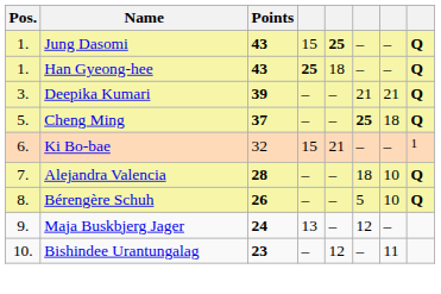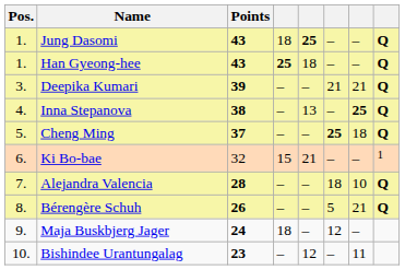Jung Dasomi | column 4: 15 -> 18
+ row: 4. | Inna Stepanova | 38 | – | 13 | – | 25 | Q
Bérengère Schuh | column 7: 10 -> 21
Maja Buskbjerg Jager | column 4: 13 -> 18
